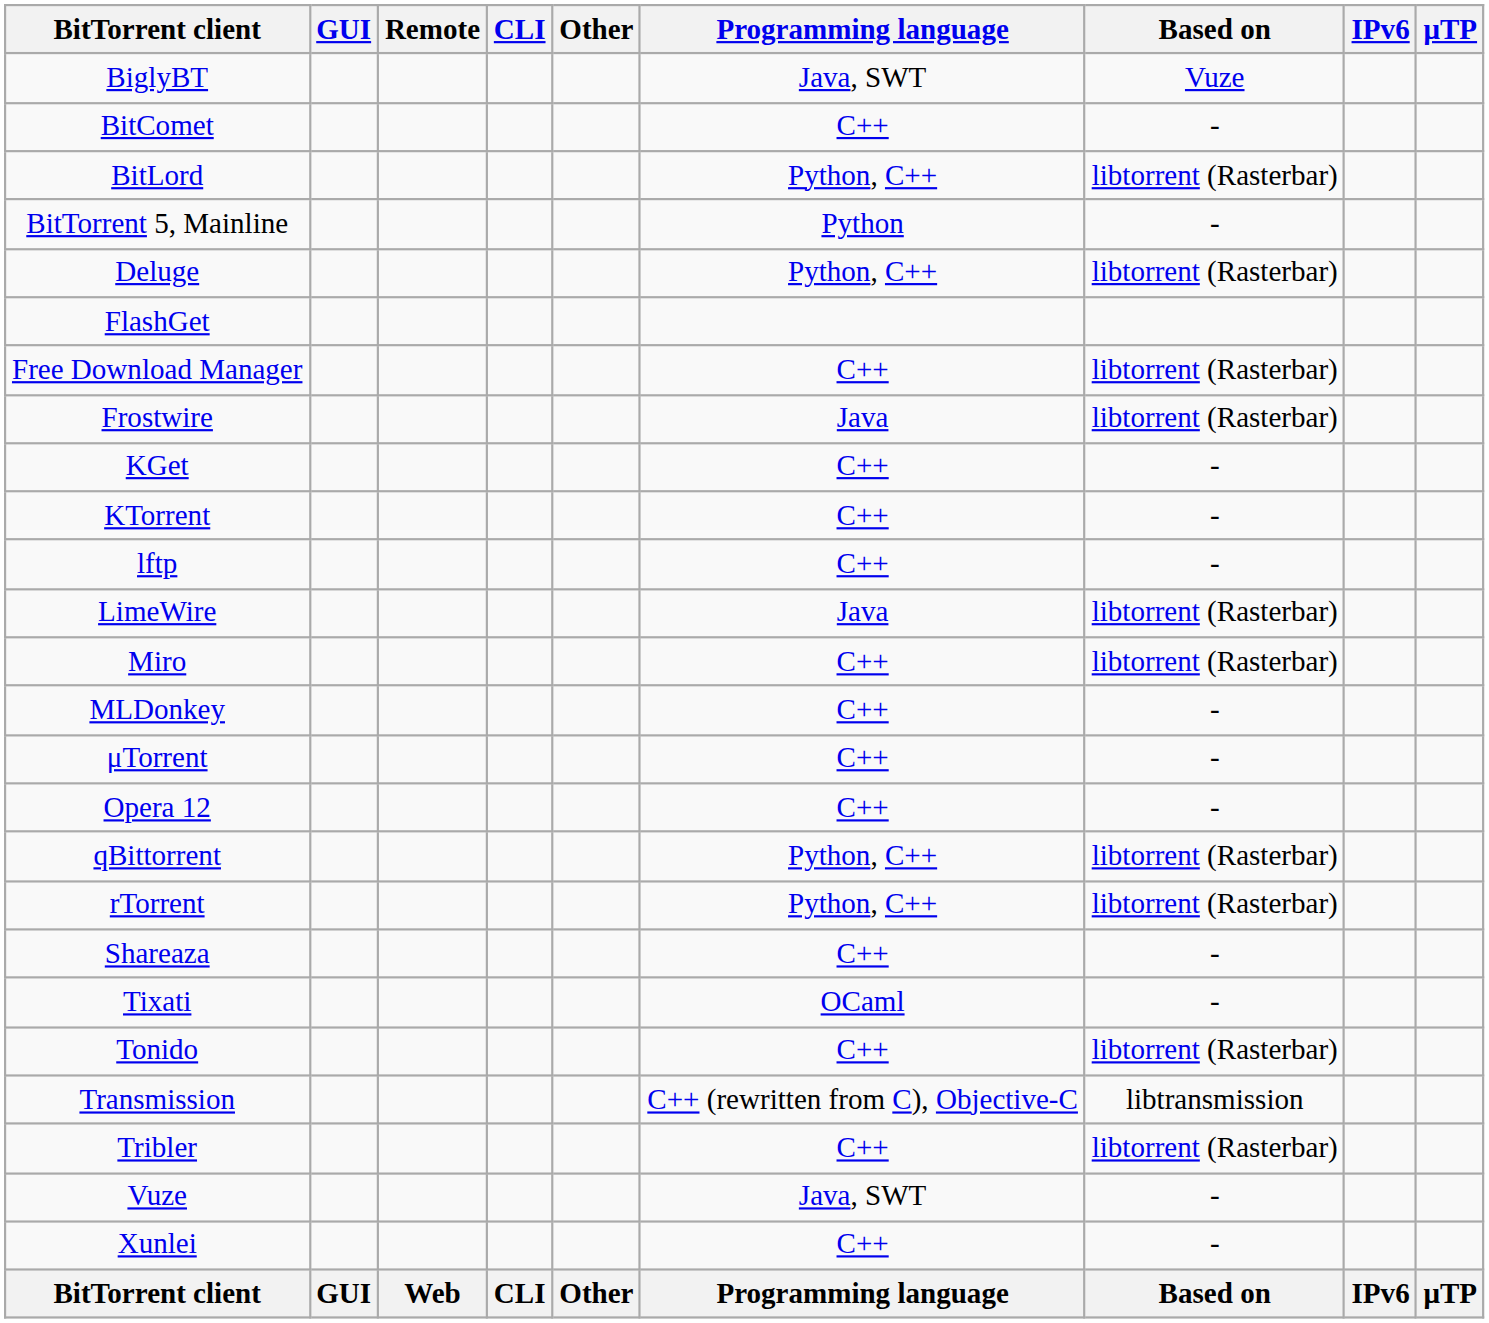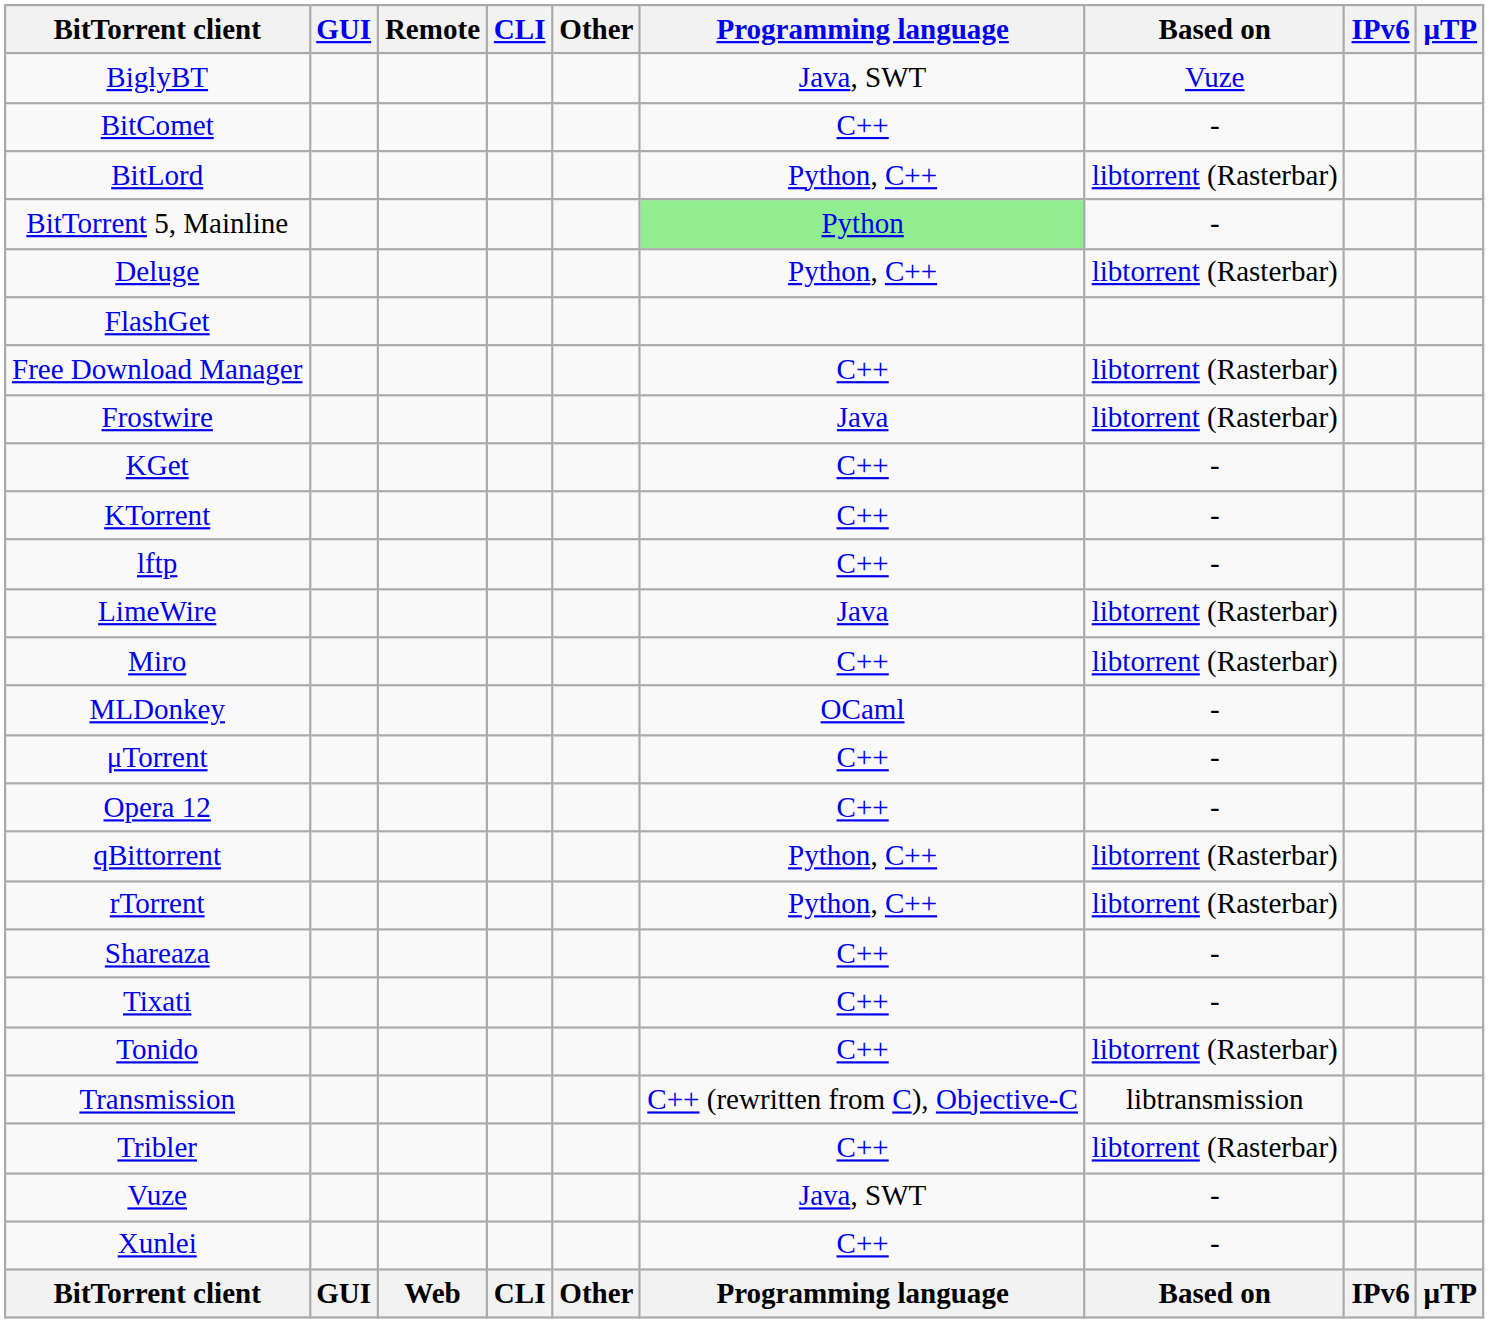BitTorrent 5, Mainline | Programming language: no background -> lightgreen background
MLDonkey | Programming language: C++ -> OCaml
Tixati | Programming language: OCaml -> C++
